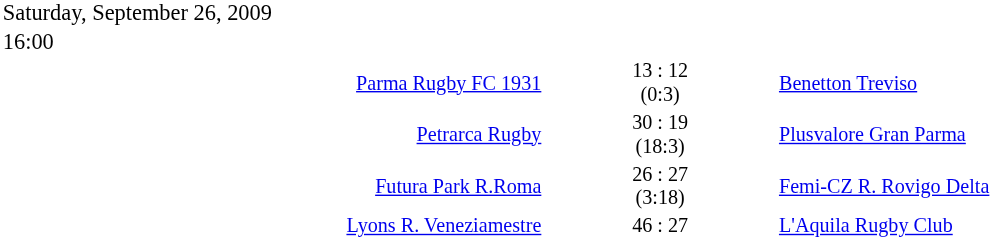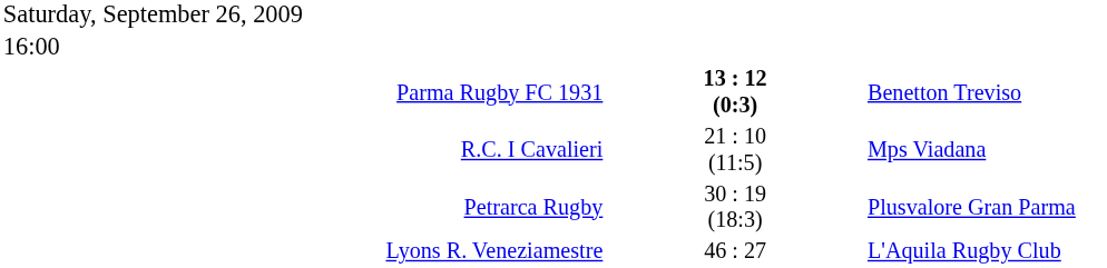Parma Rugby FC 1931 | column 2: normal -> bold
+ row: R.C. I Cavalieri | 21 : 10 (11:5) | Mps Viadana
- row: Futura Park R.Roma | 26 : 27 (3:18) | Femi-CZ R. Rovigo Delta
